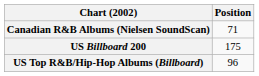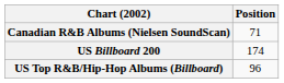US Billboard 200 | Position: 175 -> 174
